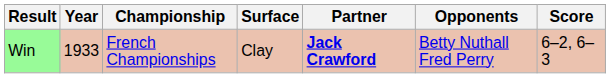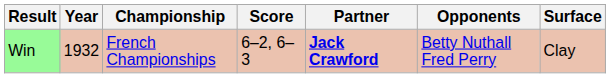columns swapped: Surface <-> Score
Win | Year: 1933 -> 1932
